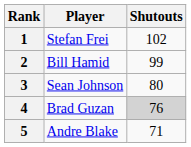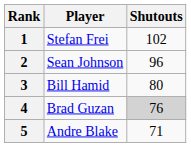2 | Player: Bill Hamid -> Sean Johnson
2 | Shutouts: 99 -> 96
3 | Player: Sean Johnson -> Bill Hamid
